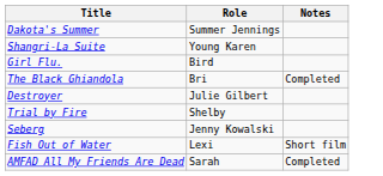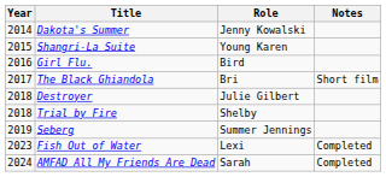+ column: Year | 2014 | 2015 | 2016 | 2017 | 2018 | 2018 | 2019 | 2023 | 2024
Dakota's Summer | Role: Summer Jennings -> Jenny Kowalski
The Black Ghiandola | Notes: Completed -> Short film
Seberg | Role: Jenny Kowalski -> Summer Jennings
Fish Out of Water | Notes: Short film -> Completed
